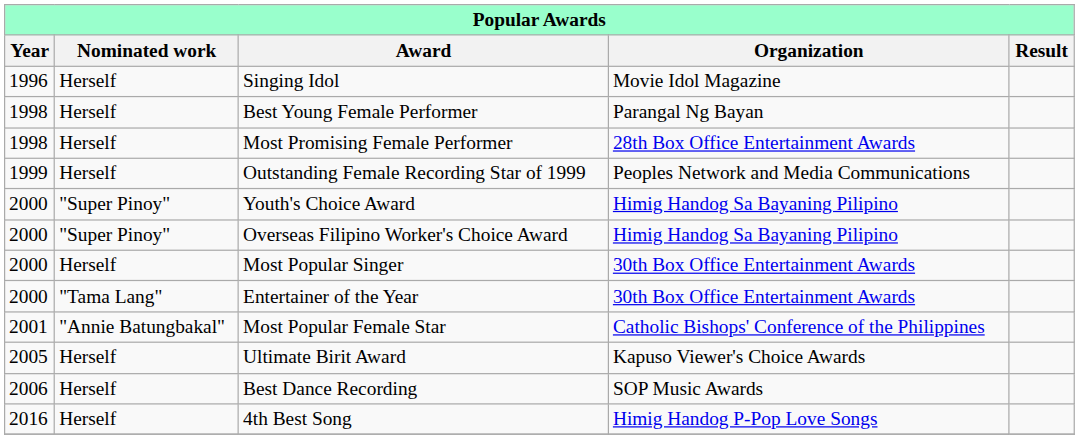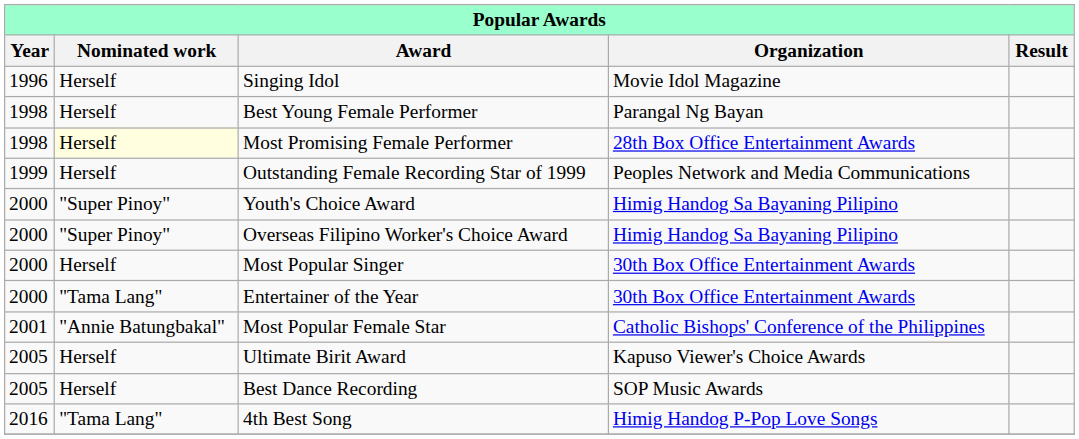Most Promising Female Performer | Nominated work: no background -> lightyellow background
Best Dance Recording | Year: 2006 -> 2005
4th Best Song | Nominated work: Herself -> "Tama Lang"
